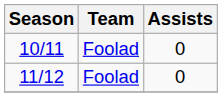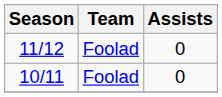rows swapped: 10/11 <-> 11/12
